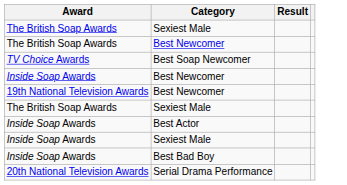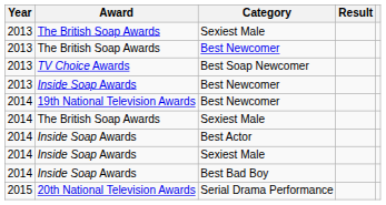+ column: Year | 2013 | 2013 | 2013 | 2013 | 2014 | 2014 | 2014 | 2014 | 2014 | 2015
